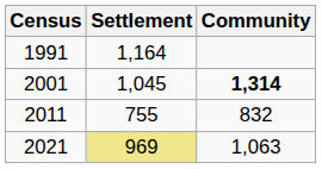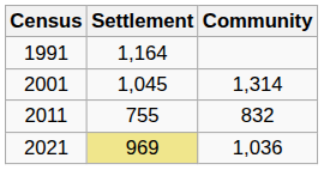2001 | Community: bold -> normal
2021 | Community: 1,063 -> 1,036
